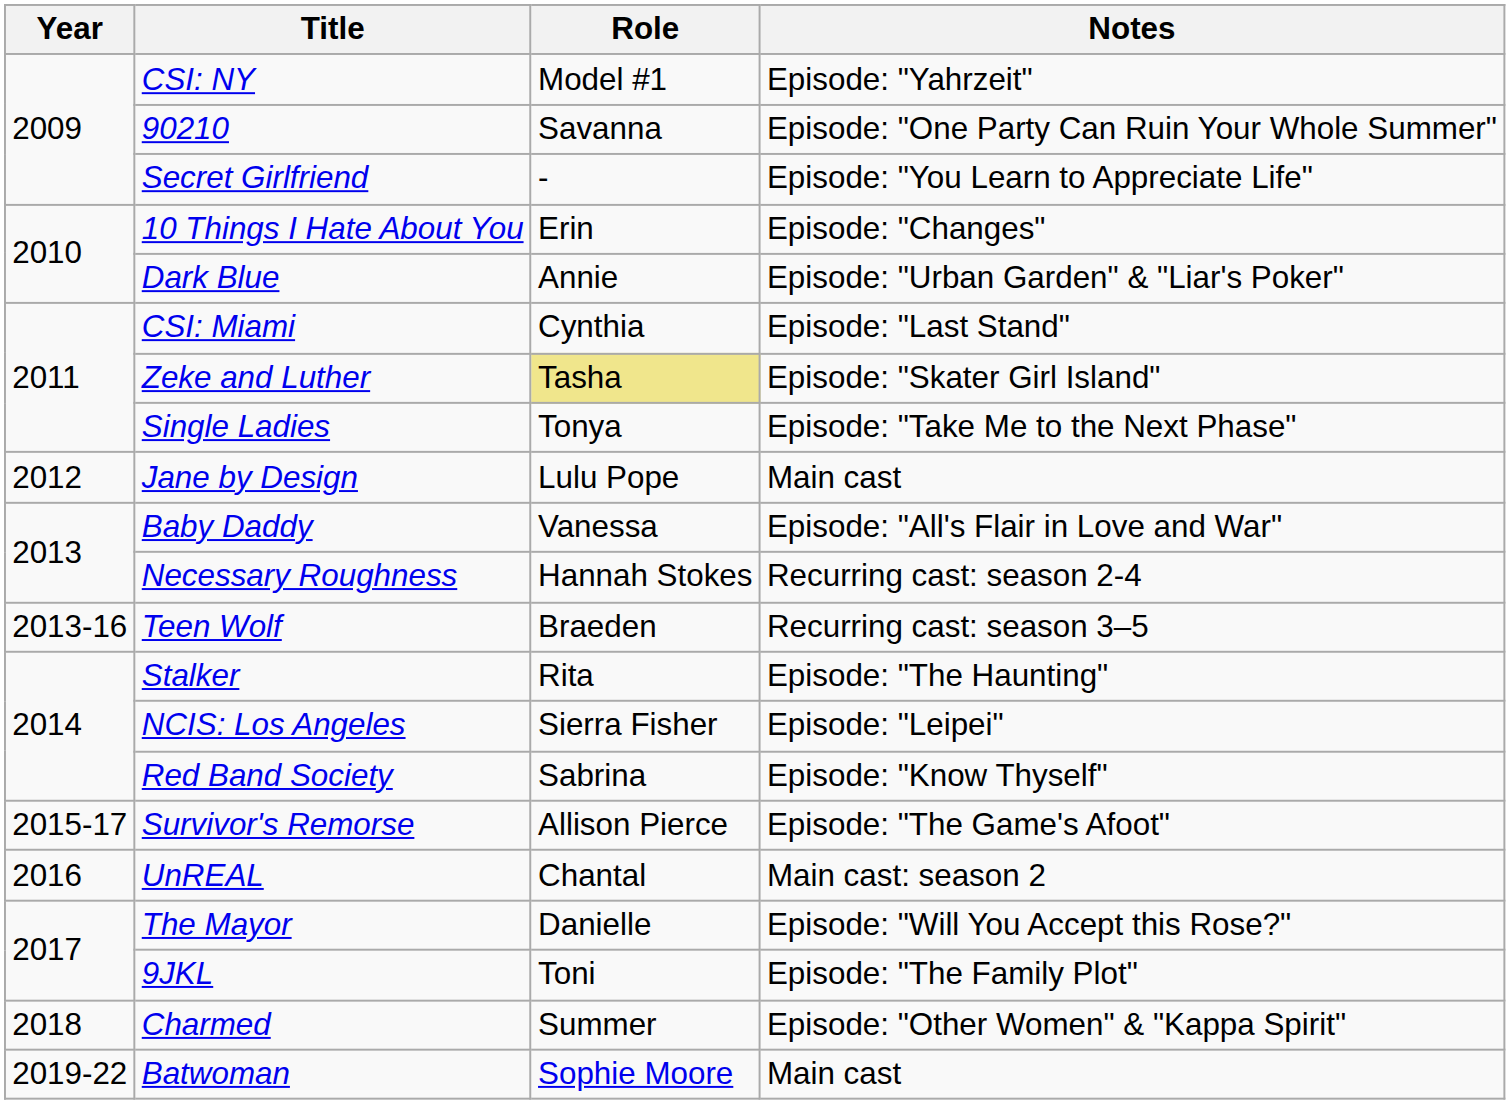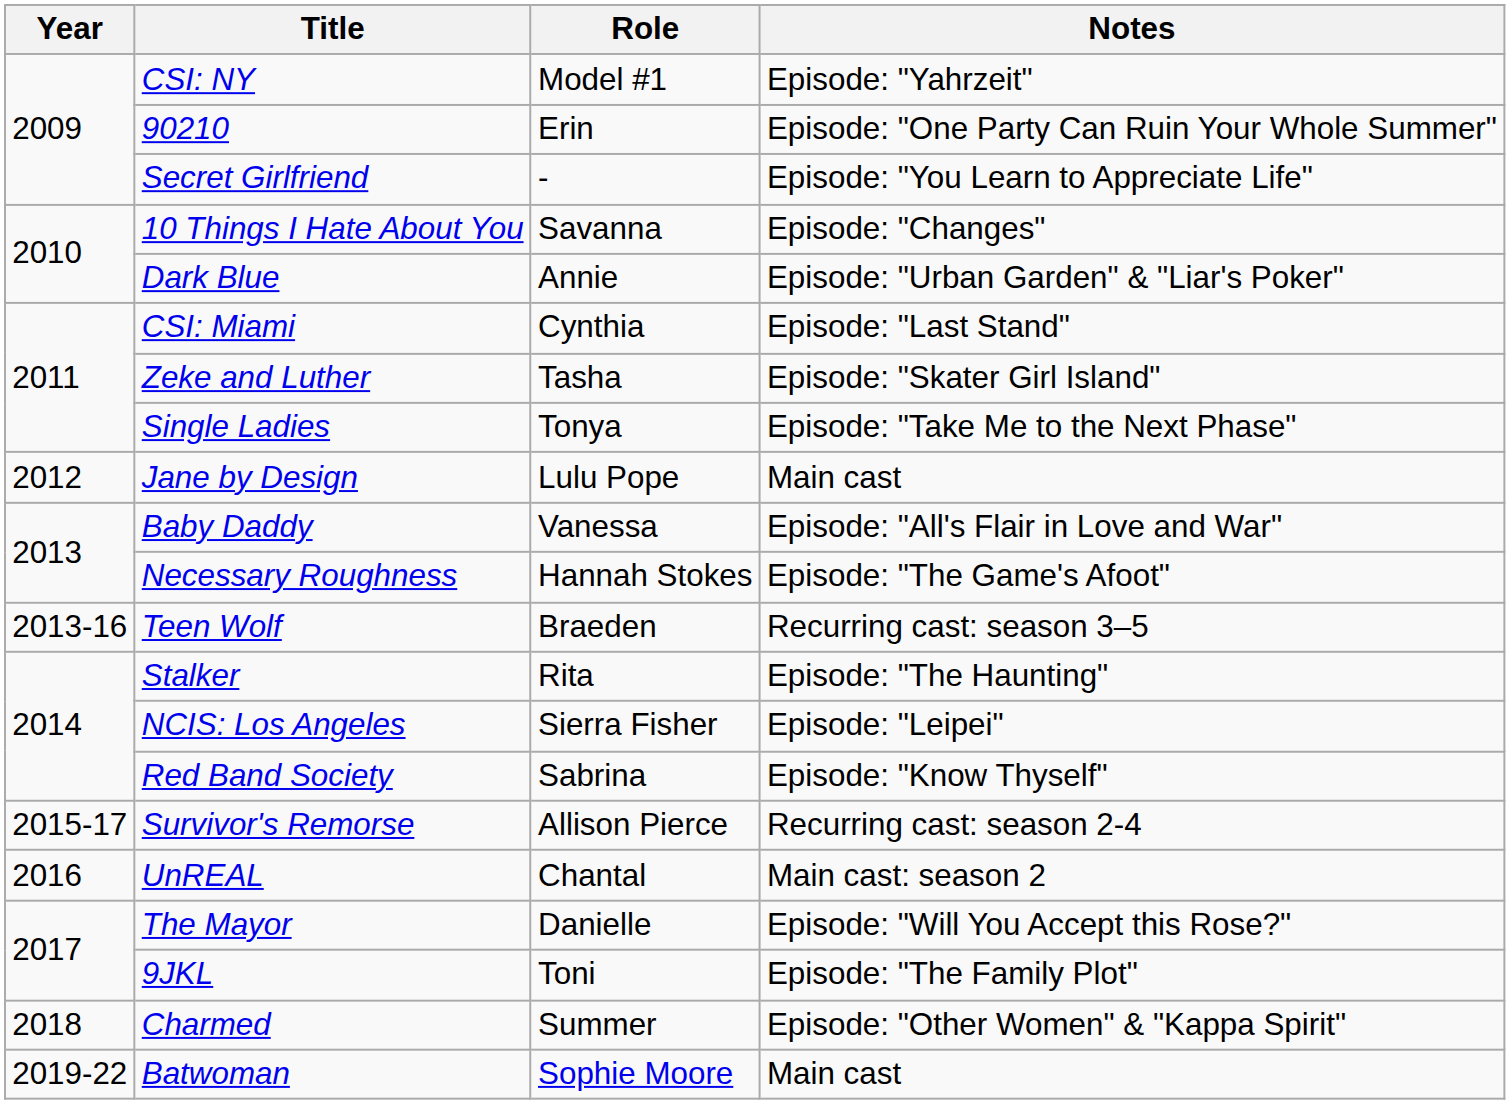90210 | Role: Savanna -> Erin
10 Things I Hate About You | Role: Erin -> Savanna
Zeke and Luther | Role: khaki background -> no background
Necessary Roughness | Notes: Recurring cast: season 2-4 -> Episode: "The Game's Afoot"
Survivor's Remorse | Notes: Episode: "The Game's Afoot" -> Recurring cast: season 2-4
